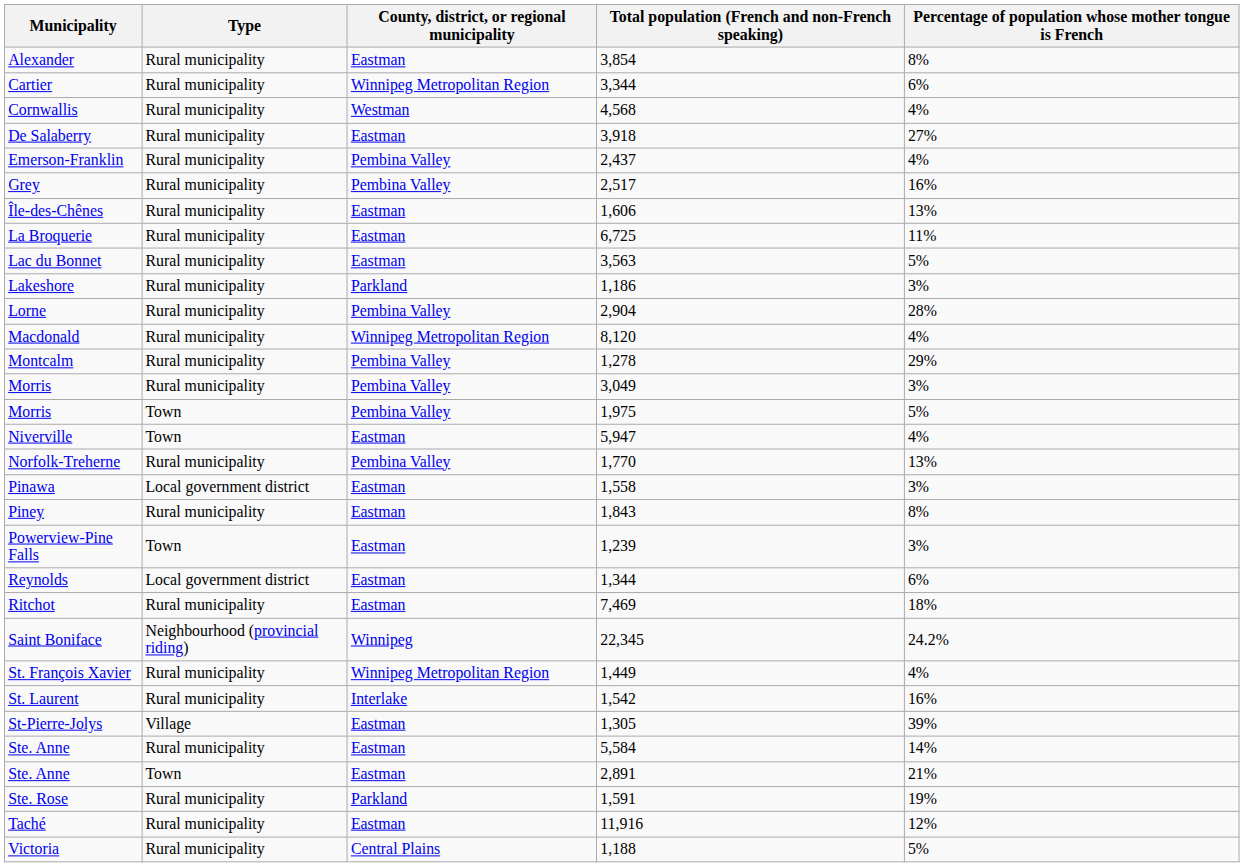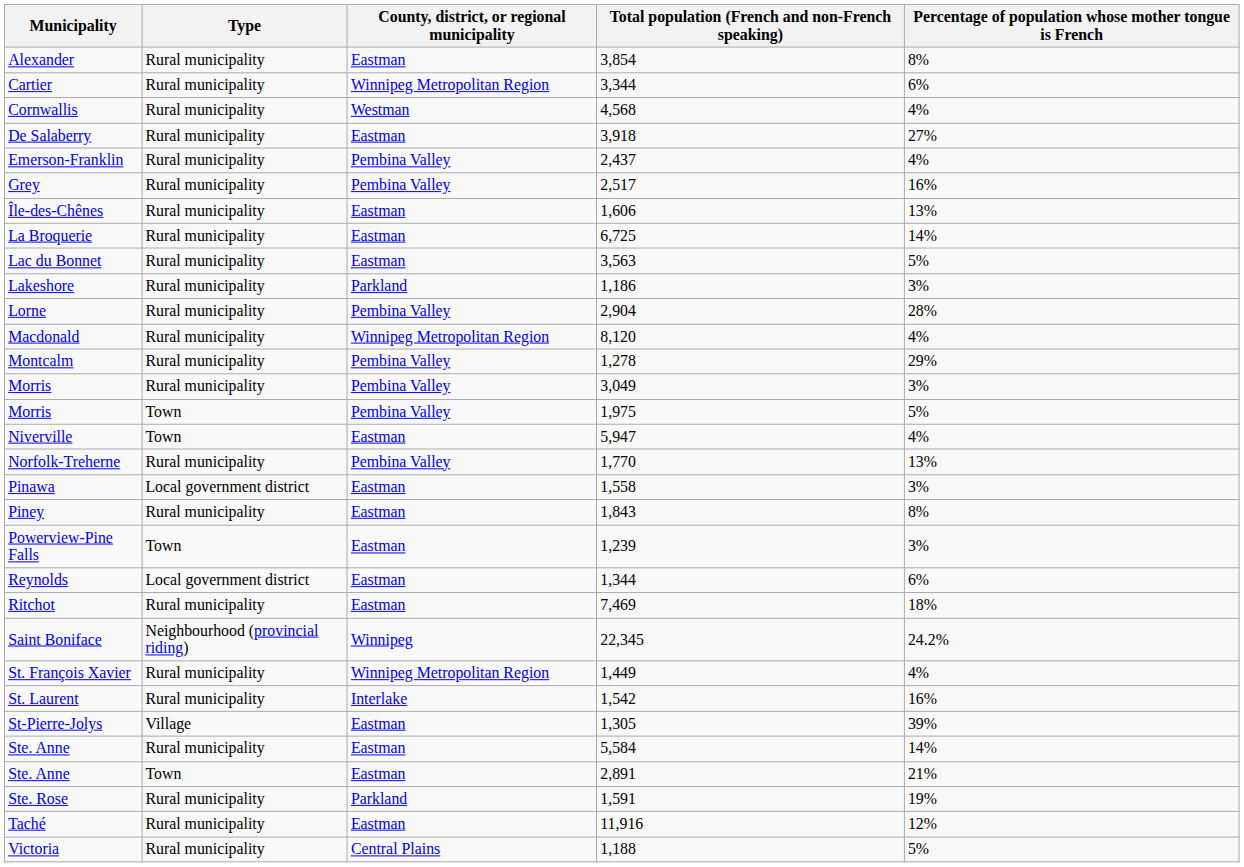La Broquerie | Percentage of population whose mother tongue is French: 11% -> 14%
